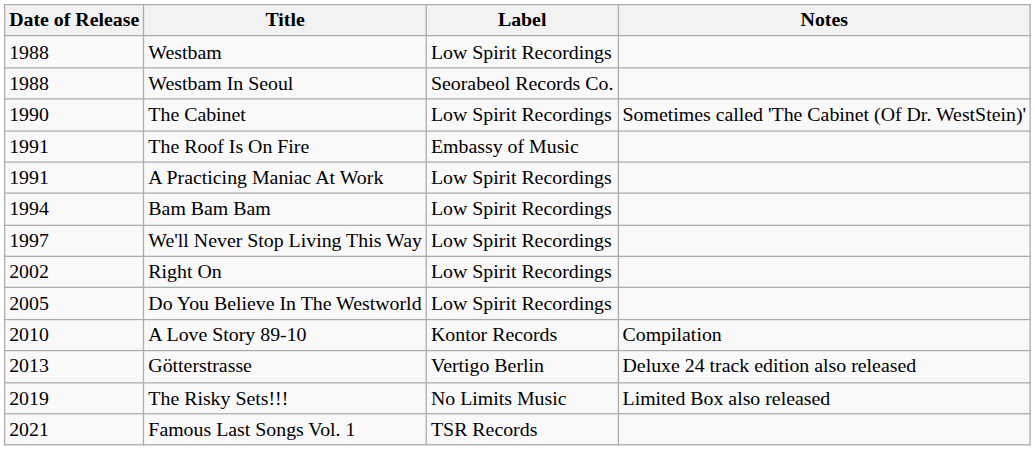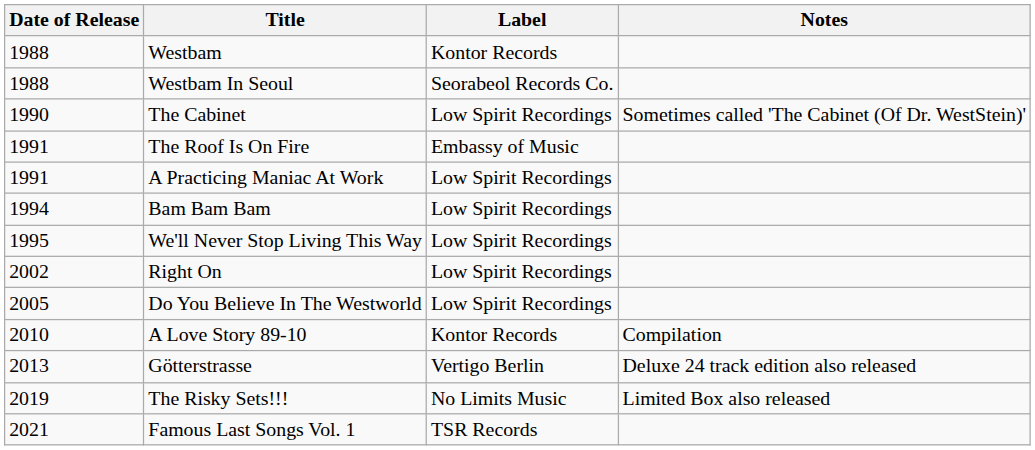Westbam | Label: Low Spirit Recordings -> Kontor Records
We'll Never Stop Living This Way | Date of Release: 1997 -> 1995
